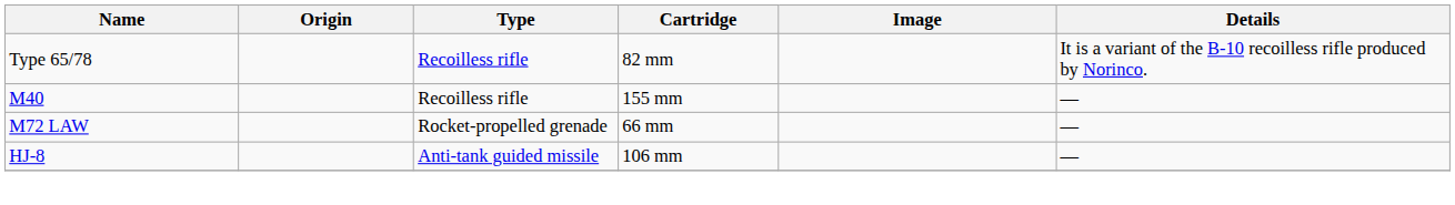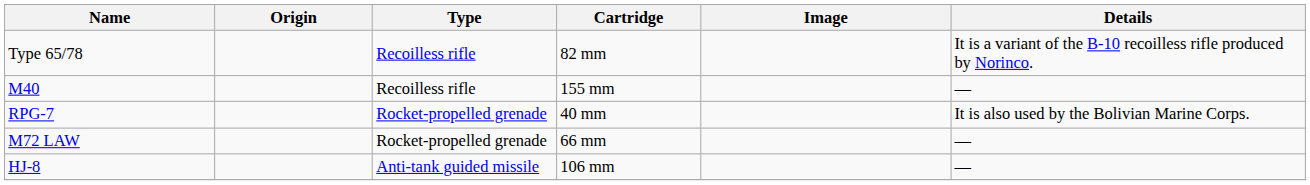+ row: RPG-7 | Rocket-propelled grenade | 40 mm | It is also used by the Bolivian Marine Corps.
